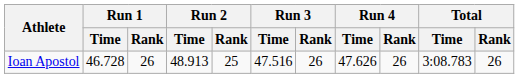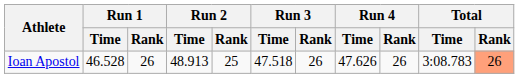Ioan Apostol | Run 1 / Time: 46.728 -> 46.528
Ioan Apostol | Run 3 / Time: 47.516 -> 47.518
Ioan Apostol | Total / Rank: no background -> lightsalmon background
